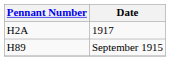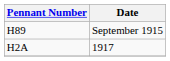rows swapped: H89 <-> H2A
